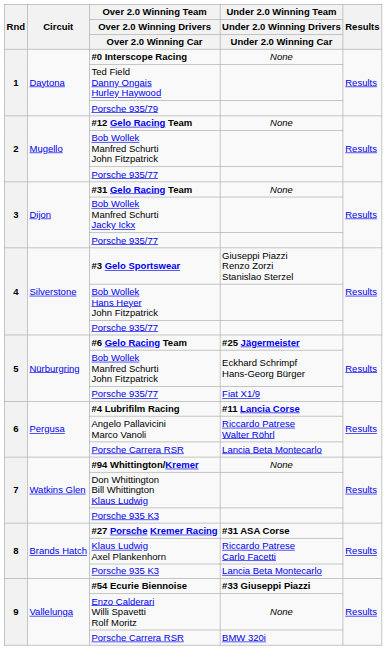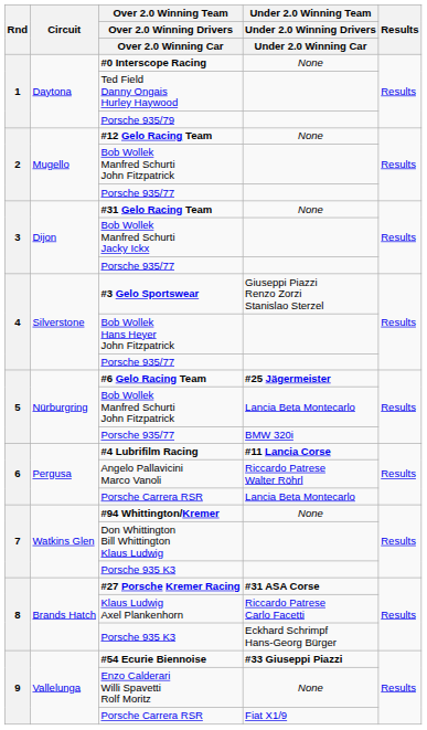5 / Bob Wollek Manfred Schurti John Fitzpatrick | column 4: Eckhard Schrimpf Hans-Georg Bürger -> Lancia Beta Montecarlo
5 / Porsche 935/77 | column 4: Fiat X1/9 -> BMW 320i
8 / Porsche 935 K3 | column 4: Lancia Beta Montecarlo -> Eckhard Schrimpf Hans-Georg Bürger
9 / Porsche Carrera RSR | column 4: BMW 320i -> Fiat X1/9
